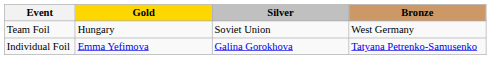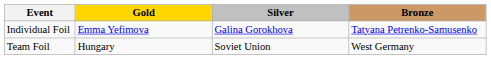rows swapped: Individual Foil <-> Team Foil
